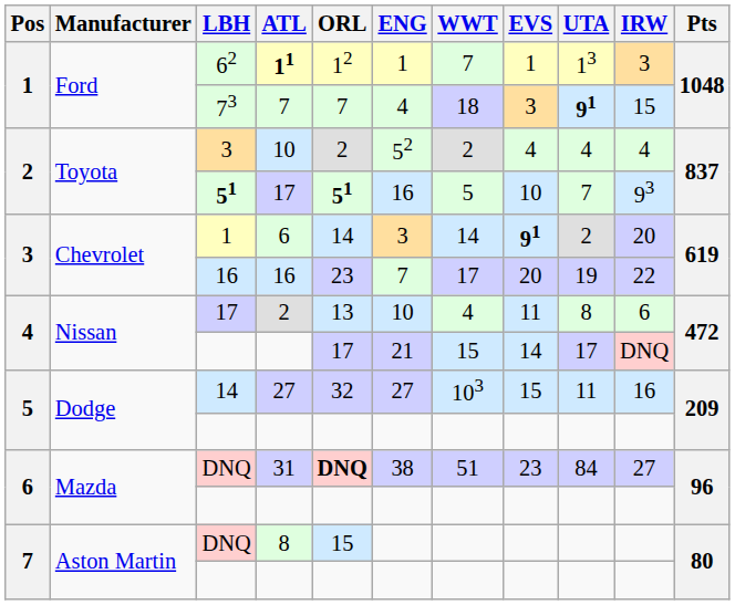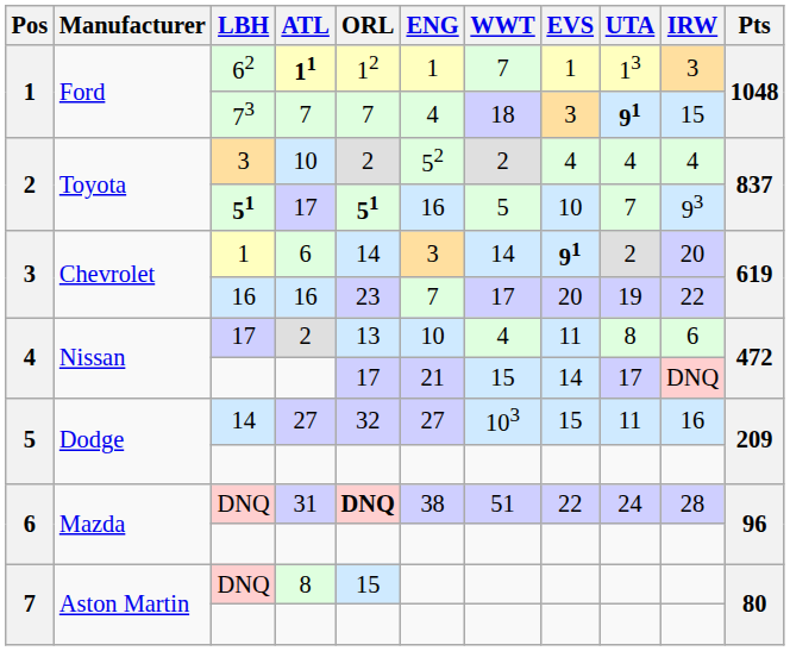31 | EVS: 23 -> 22
31 | UTA: 84 -> 24
31 | IRW: 27 -> 28
